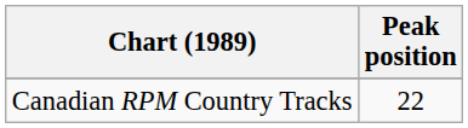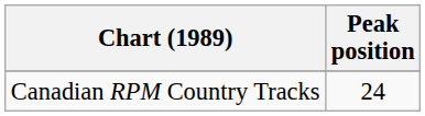Canadian RPM Country Tracks | Peak position: 22 -> 24
